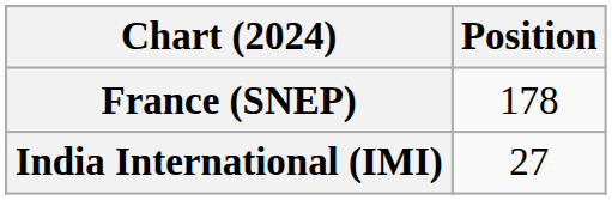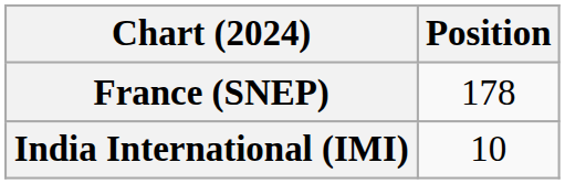India International (IMI) | Position: 27 -> 10
